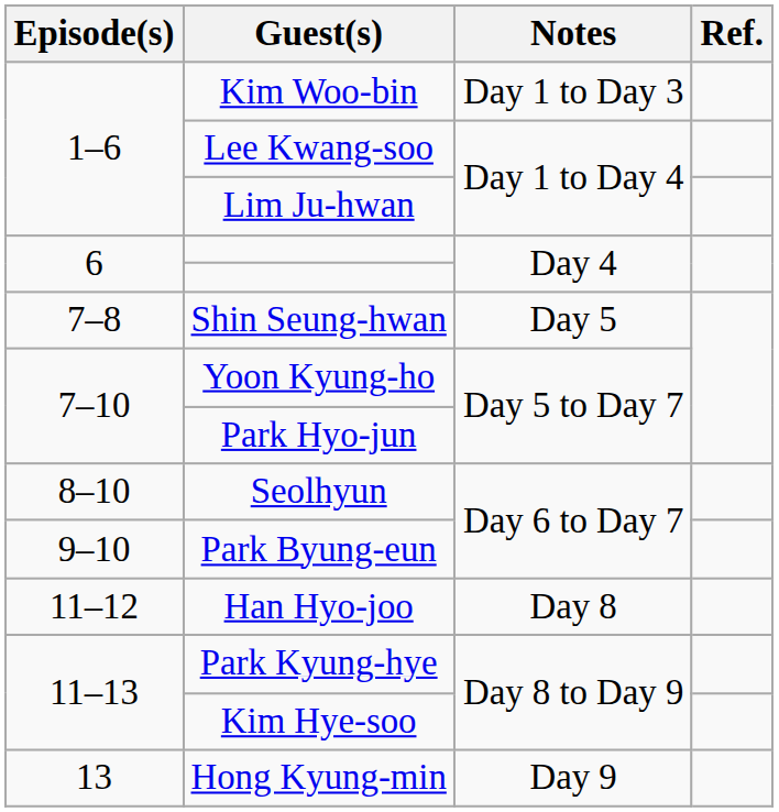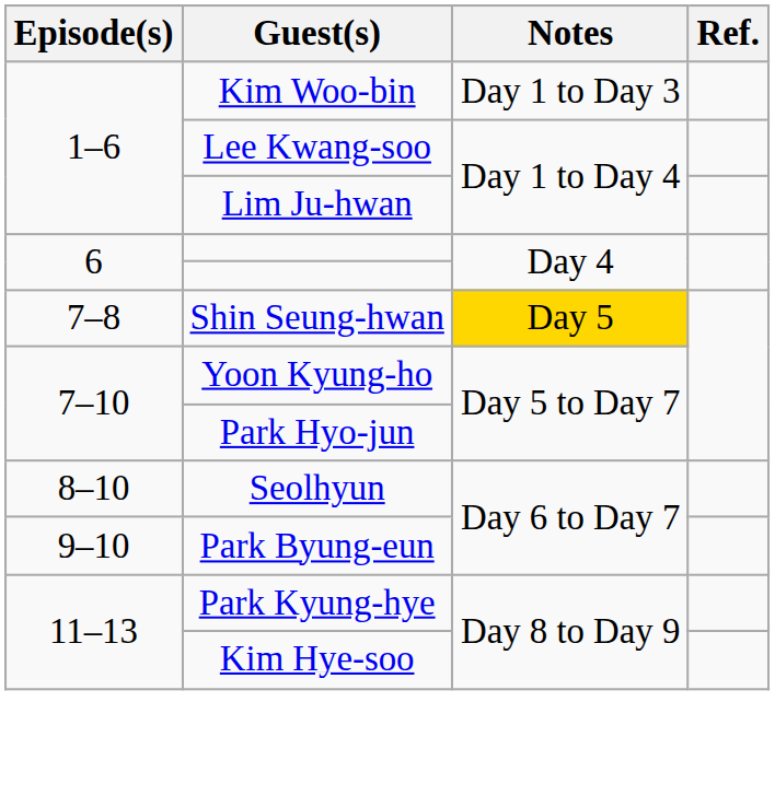Shin Seung-hwan | Notes: no background -> gold background
- row: 11–12 | Han Hyo-joo | Day 8
- row: 13 | Hong Kyung-min | Day 9
